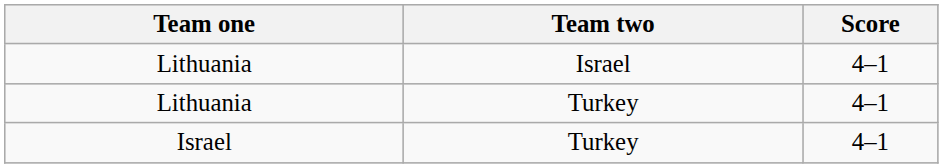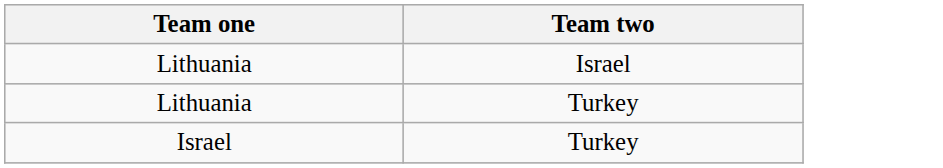- column: Score | 4–1 | 4–1 | 4–1
